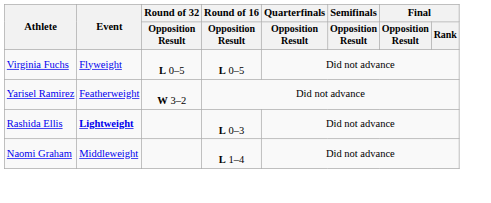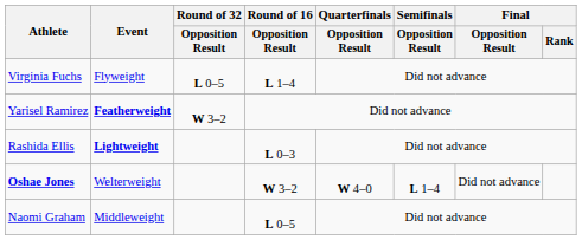Virginia Fuchs | Round of 16 / Opposition Result: L 0–5 -> L 1–4
Yarisel Ramirez | Event: normal -> bold
+ row: Oshae Jones | Welterweight | W 3–2 | W 4–0 | L 1–4 | Did not advance
Naomi Graham | Round of 16 / Opposition Result: L 1–4 -> L 0–5
